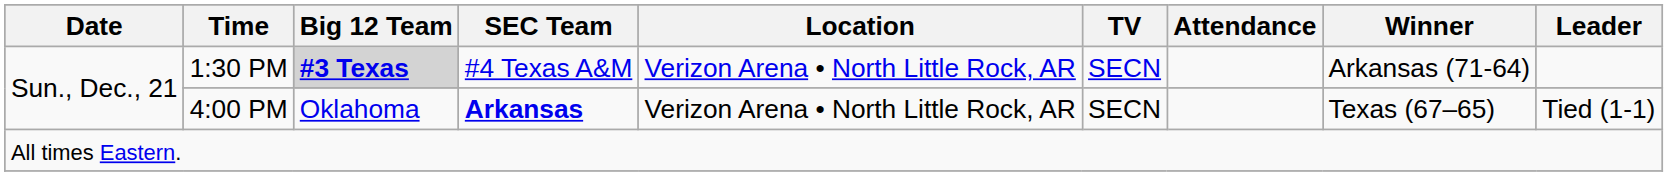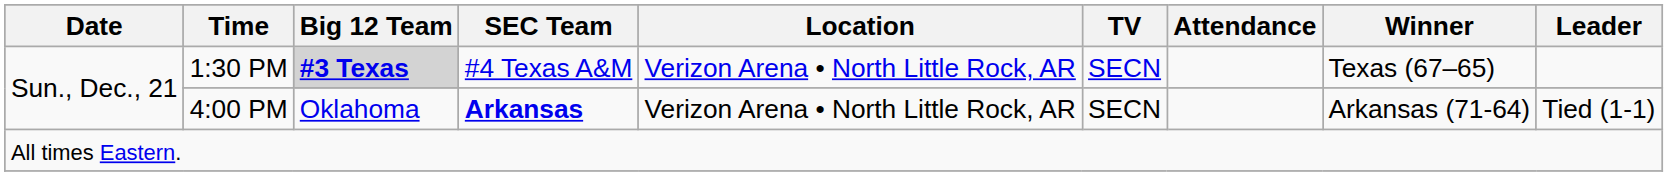1:30 PM | Winner: Arkansas (71-64) -> Texas (67–65)
4:00 PM | Winner: Texas (67–65) -> Arkansas (71-64)
